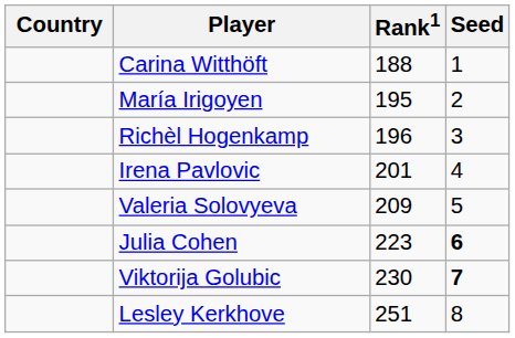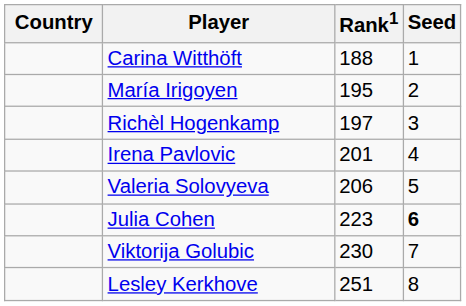Richèl Hogenkamp | Rank1: 196 -> 197
Valeria Solovyeva | Rank1: 209 -> 206
Viktorija Golubic | Seed: bold -> normal
